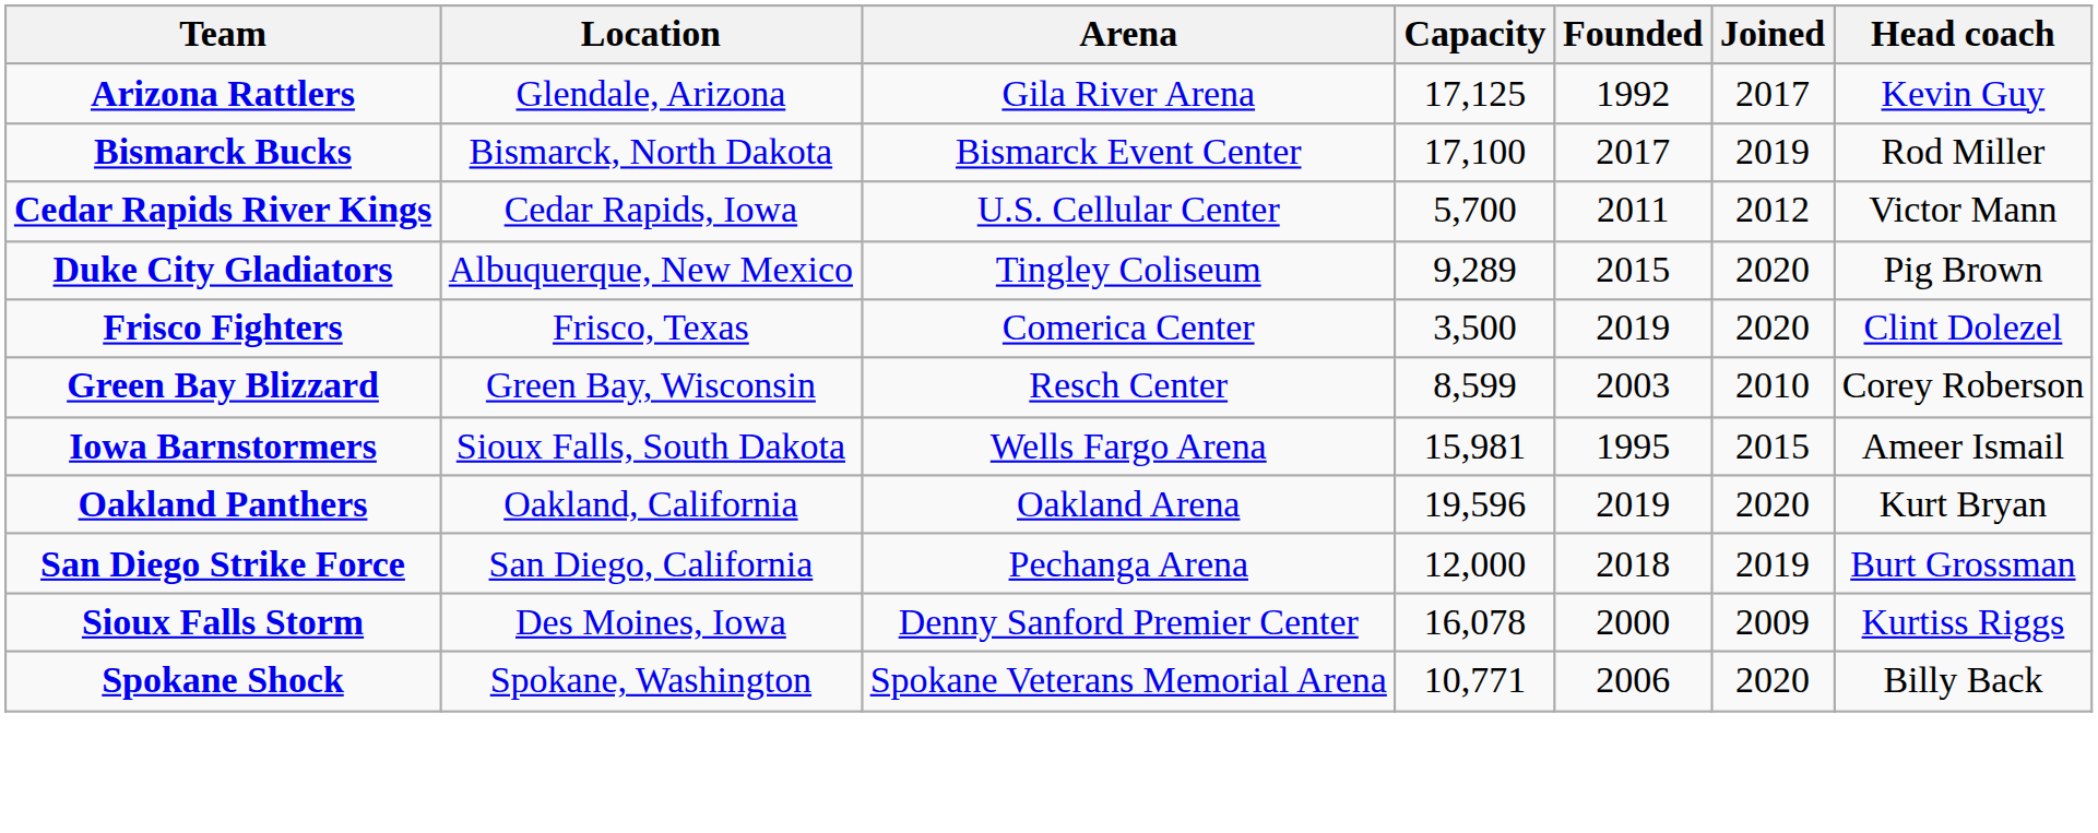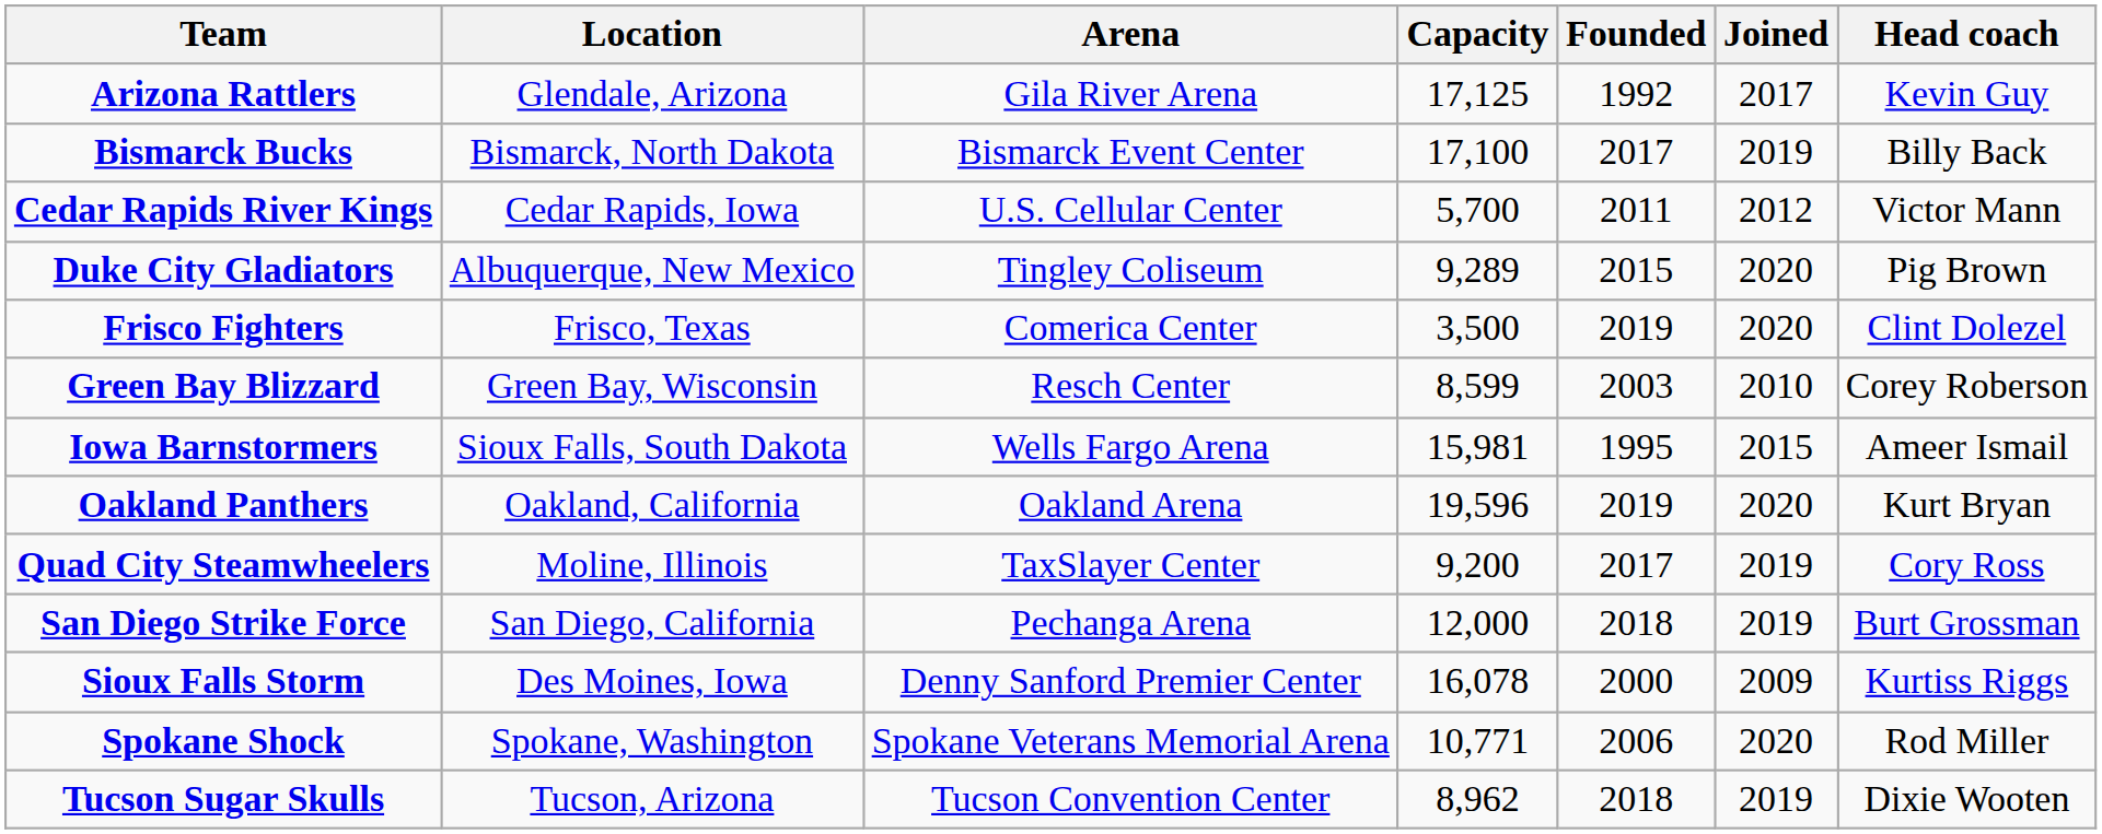Bismarck Bucks | Head coach: Rod Miller -> Billy Back
+ row: Quad City Steamwheelers | Moline, Illinois | TaxSlayer Center | 9,200 | 2017 | 2019 | Cory Ross
Spokane Shock | Head coach: Billy Back -> Rod Miller
+ row: Tucson Sugar Skulls | Tucson, Arizona | Tucson Convention Center | 8,962 | 2018 | 2019 | Dixie Wooten
